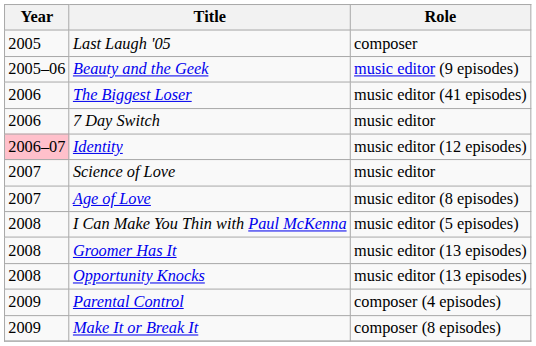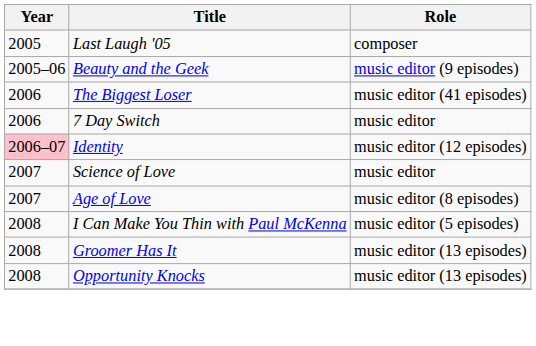- row: 2009 | Parental Control | composer (4 episodes)
- row: 2009 | Make It or Break It | composer (8 episodes)
